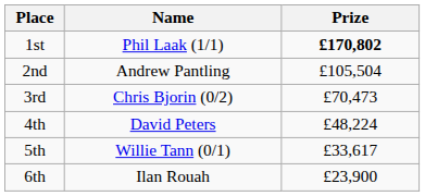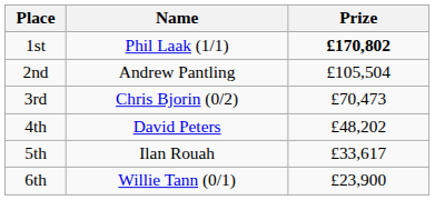4th | Prize: £48,224 -> £48,202
5th | Name: Willie Tann (0/1) -> Ilan Rouah
6th | Name: Ilan Rouah -> Willie Tann (0/1)
